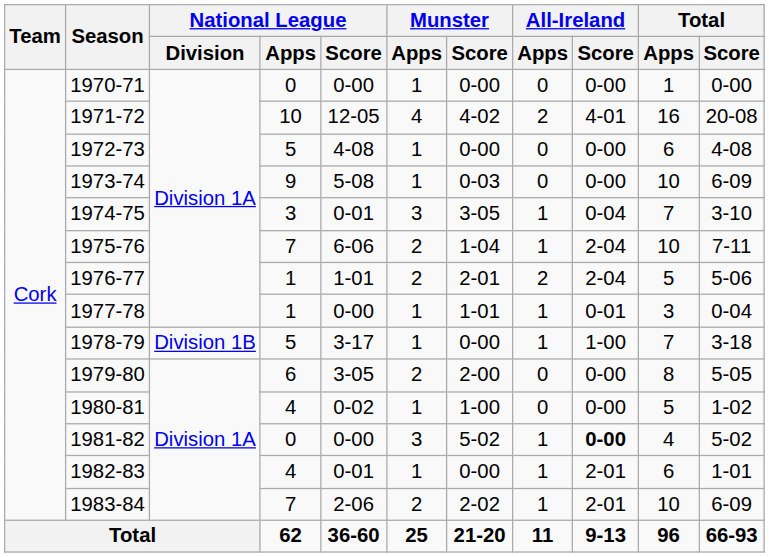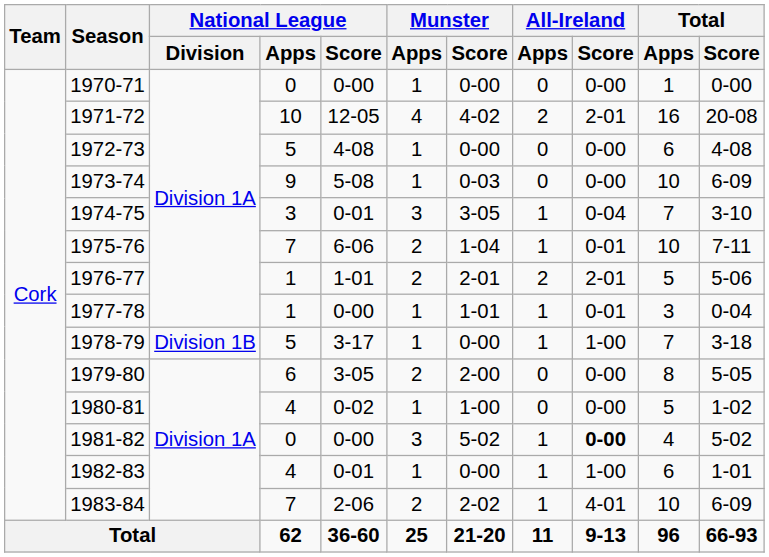1971-72 | All-Ireland / Score: 4-01 -> 2-01
1975-76 | All-Ireland / Score: 2-04 -> 0-01
1976-77 | All-Ireland / Score: 2-04 -> 2-01
1982-83 | All-Ireland / Score: 2-01 -> 1-00
1983-84 | All-Ireland / Score: 2-01 -> 4-01
